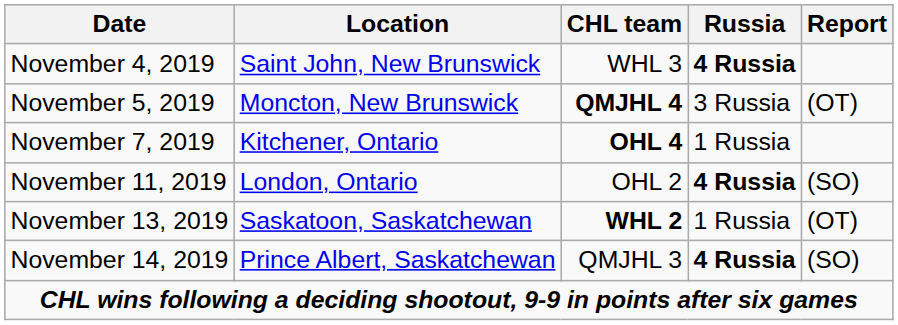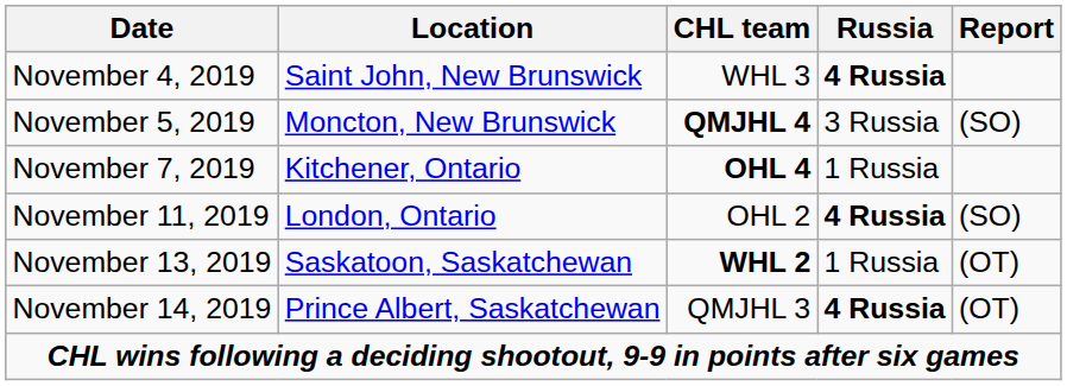November 5, 2019 | Report: (OT) -> (SO)
November 14, 2019 | Report: (SO) -> (OT)
